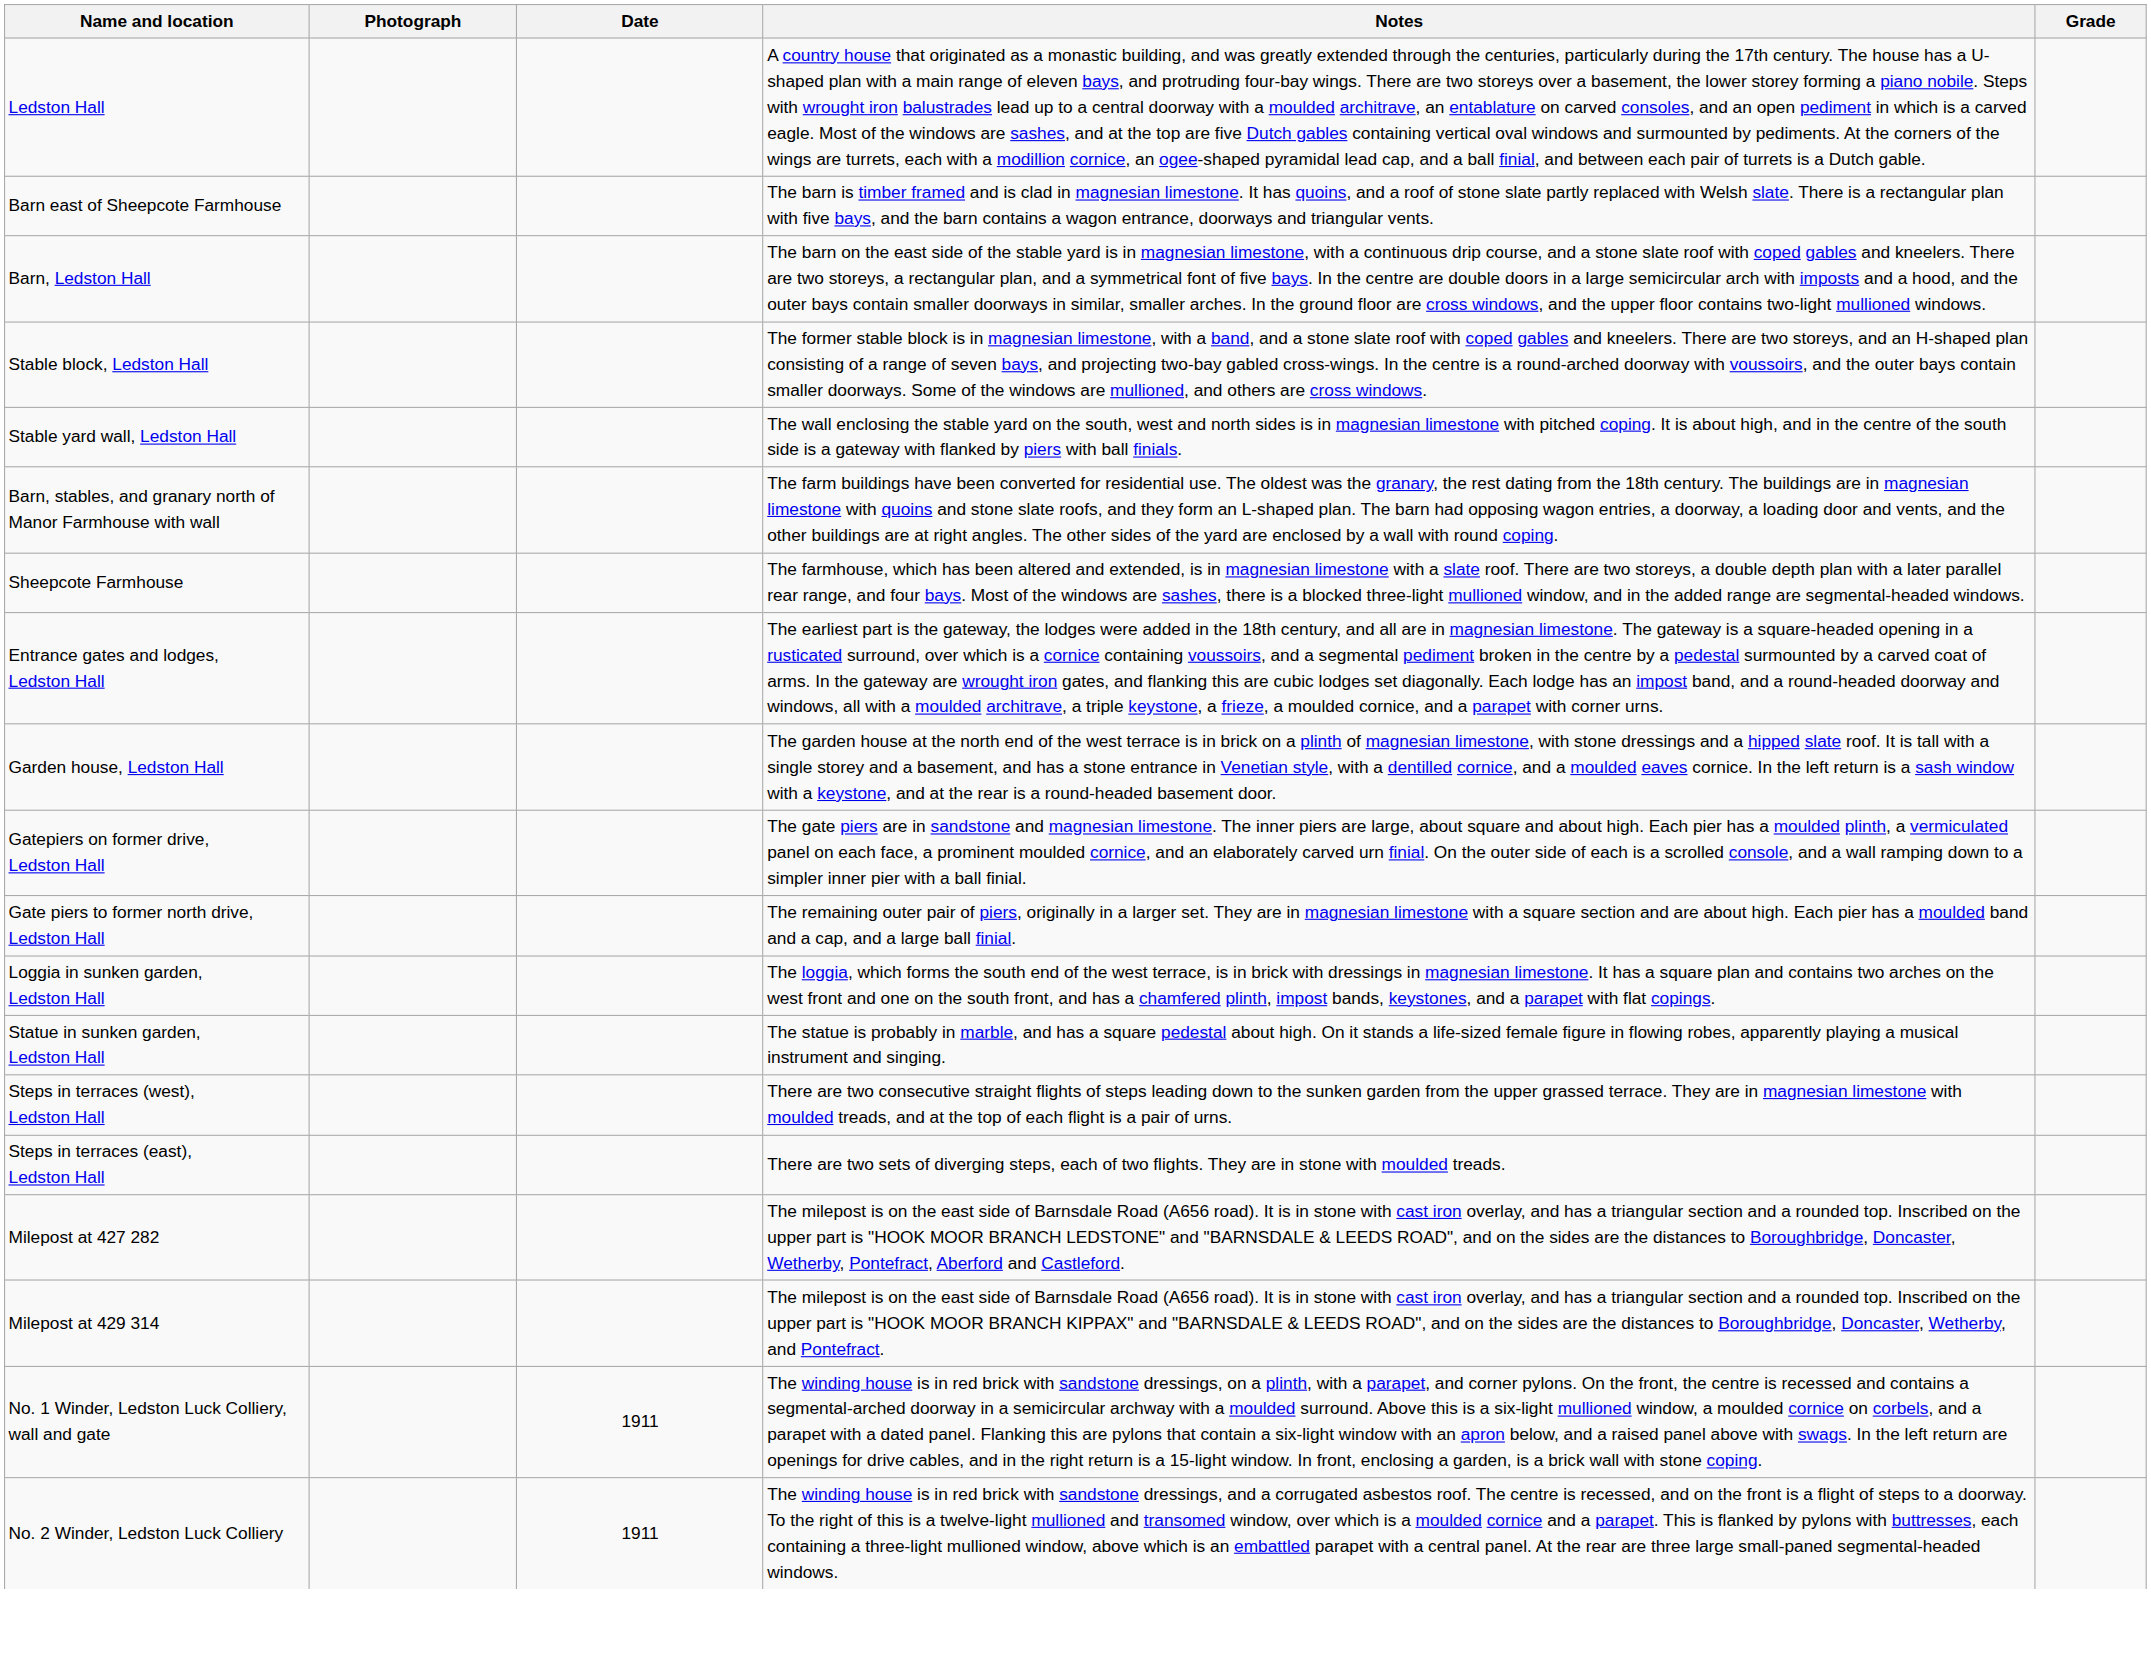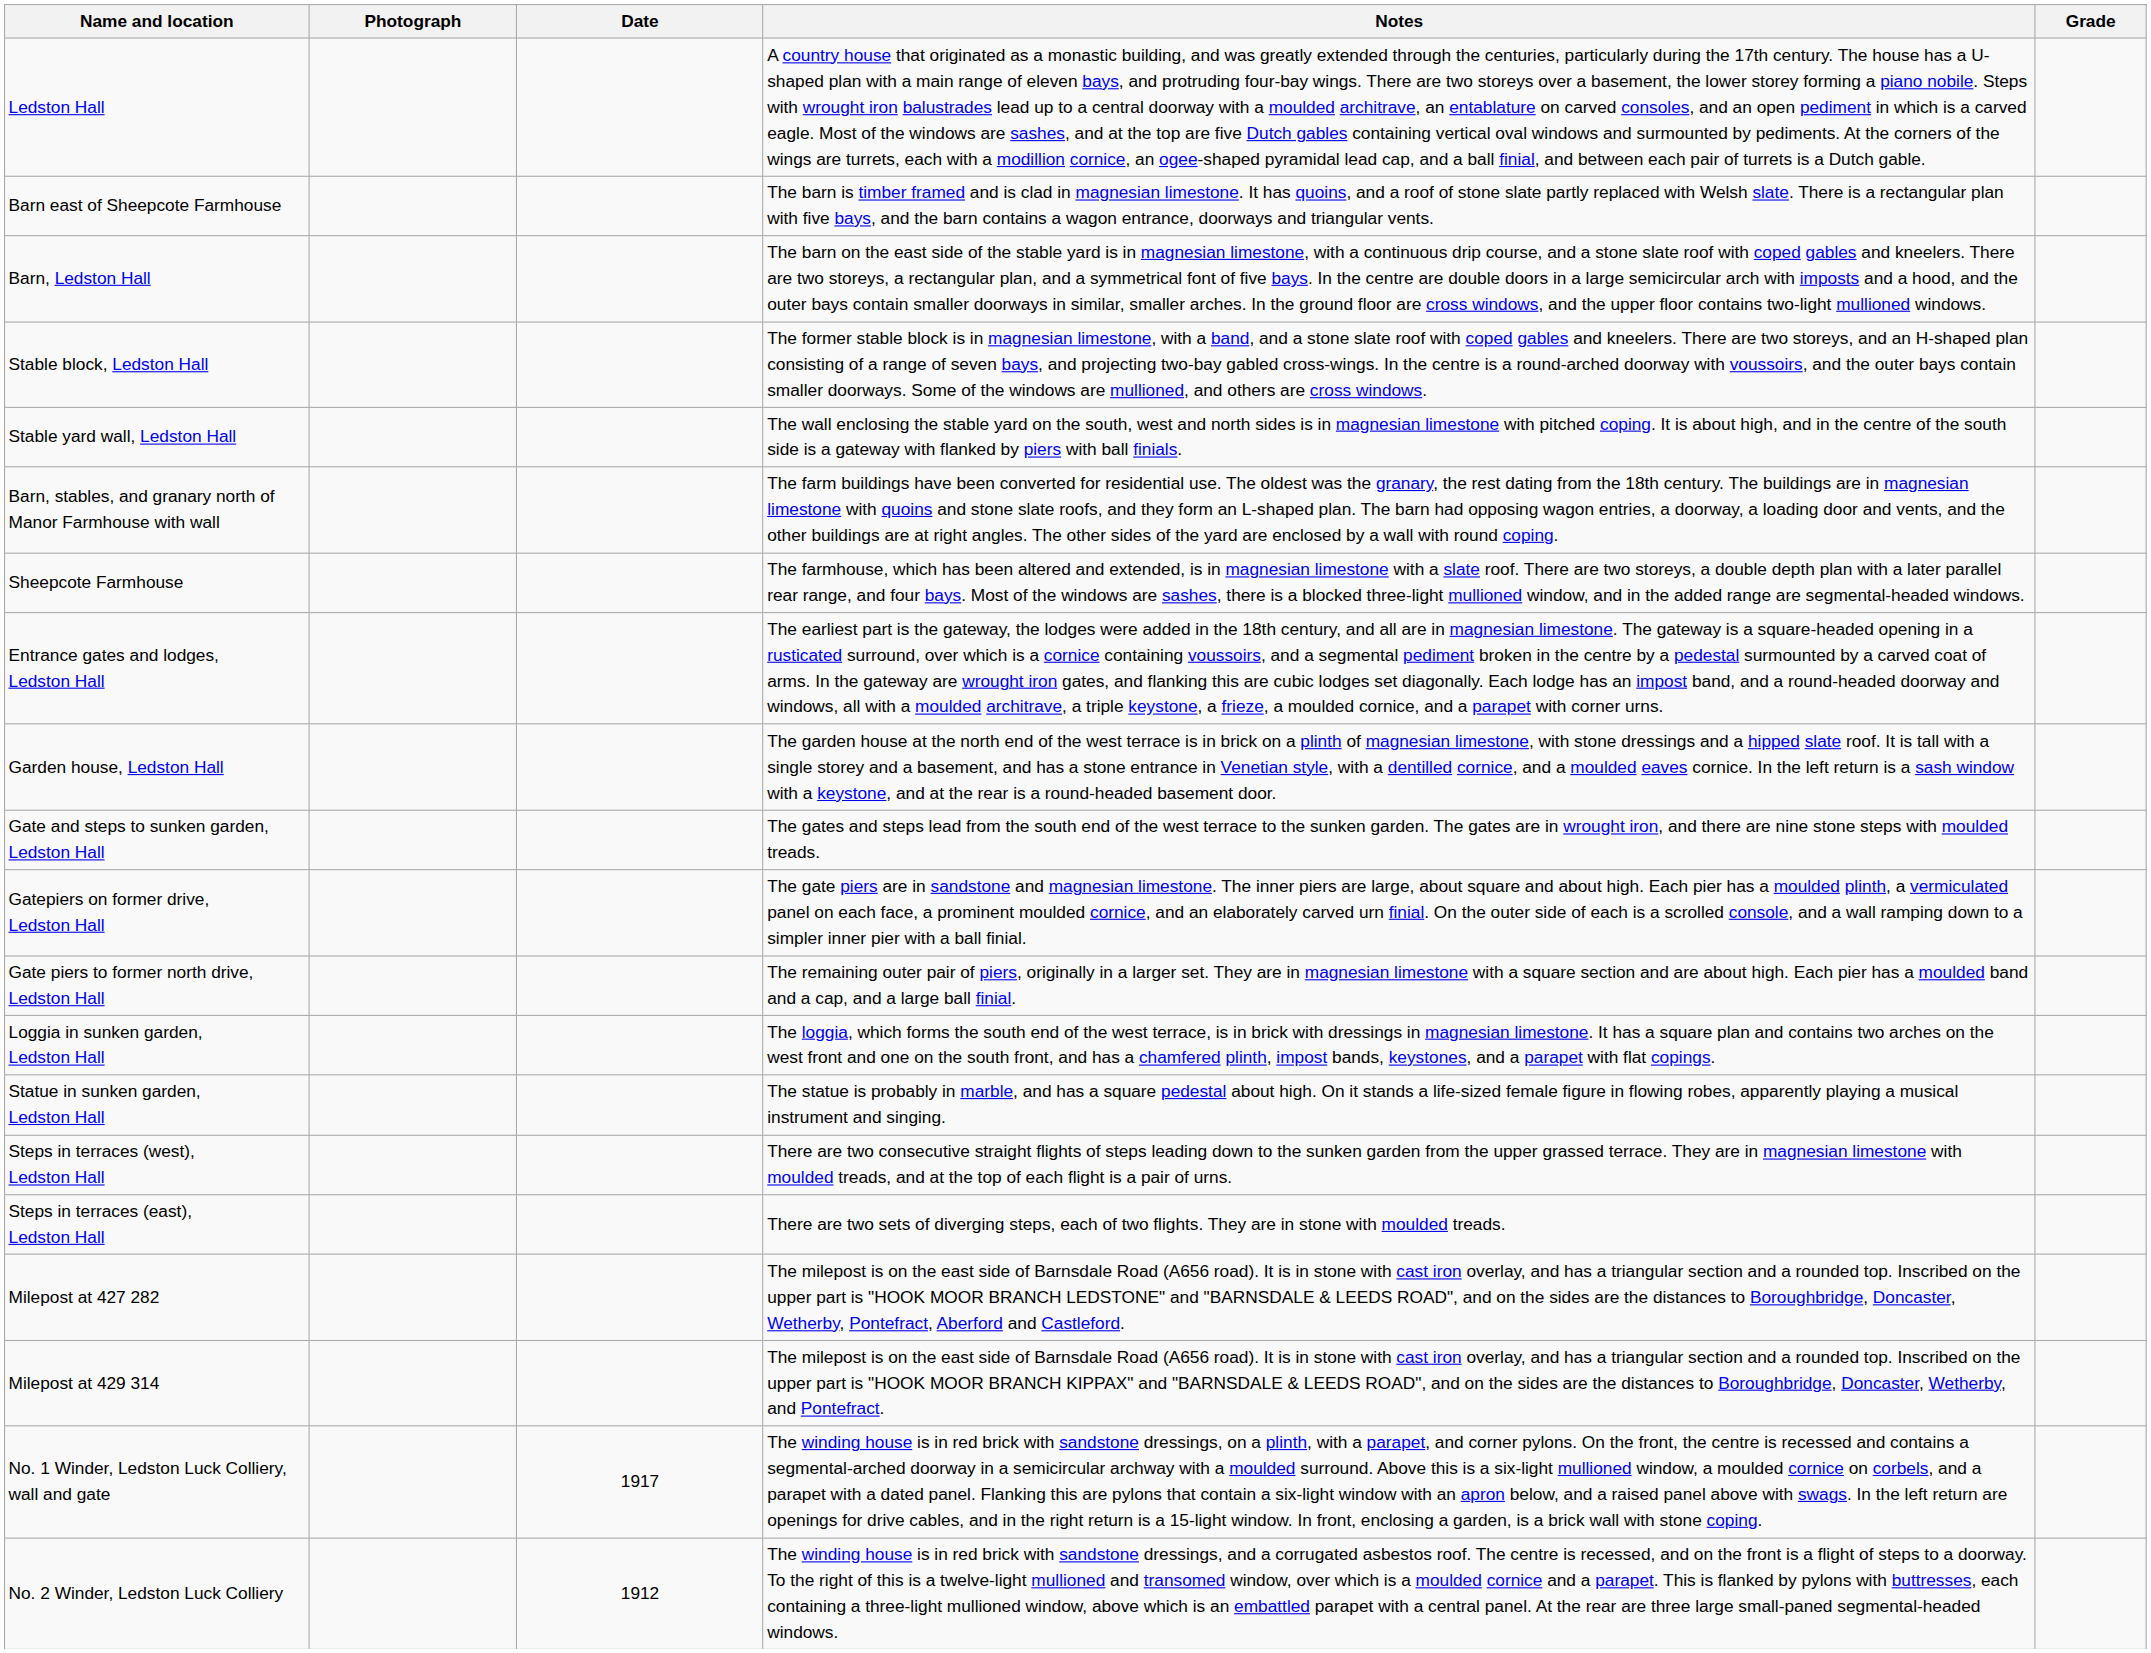+ row: Gate and steps to sunken garden, Ledston Hall | The gates and steps lead from the south end of the west terrace to the sunken garden. The gates are in wrought iron, and there are nine stone steps with moulded treads.
No. 1 Winder, Ledston Luck Colliery, wall and gate | Date: 1911 -> 1917
No. 2 Winder, Ledston Luck Colliery | Date: 1911 -> 1912
